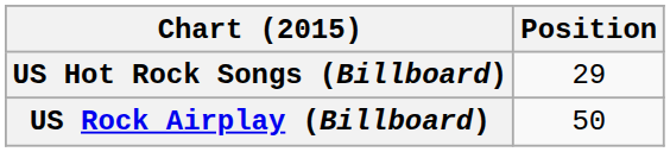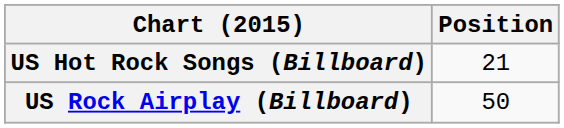US Hot Rock Songs (Billboard) | Position: 29 -> 21
